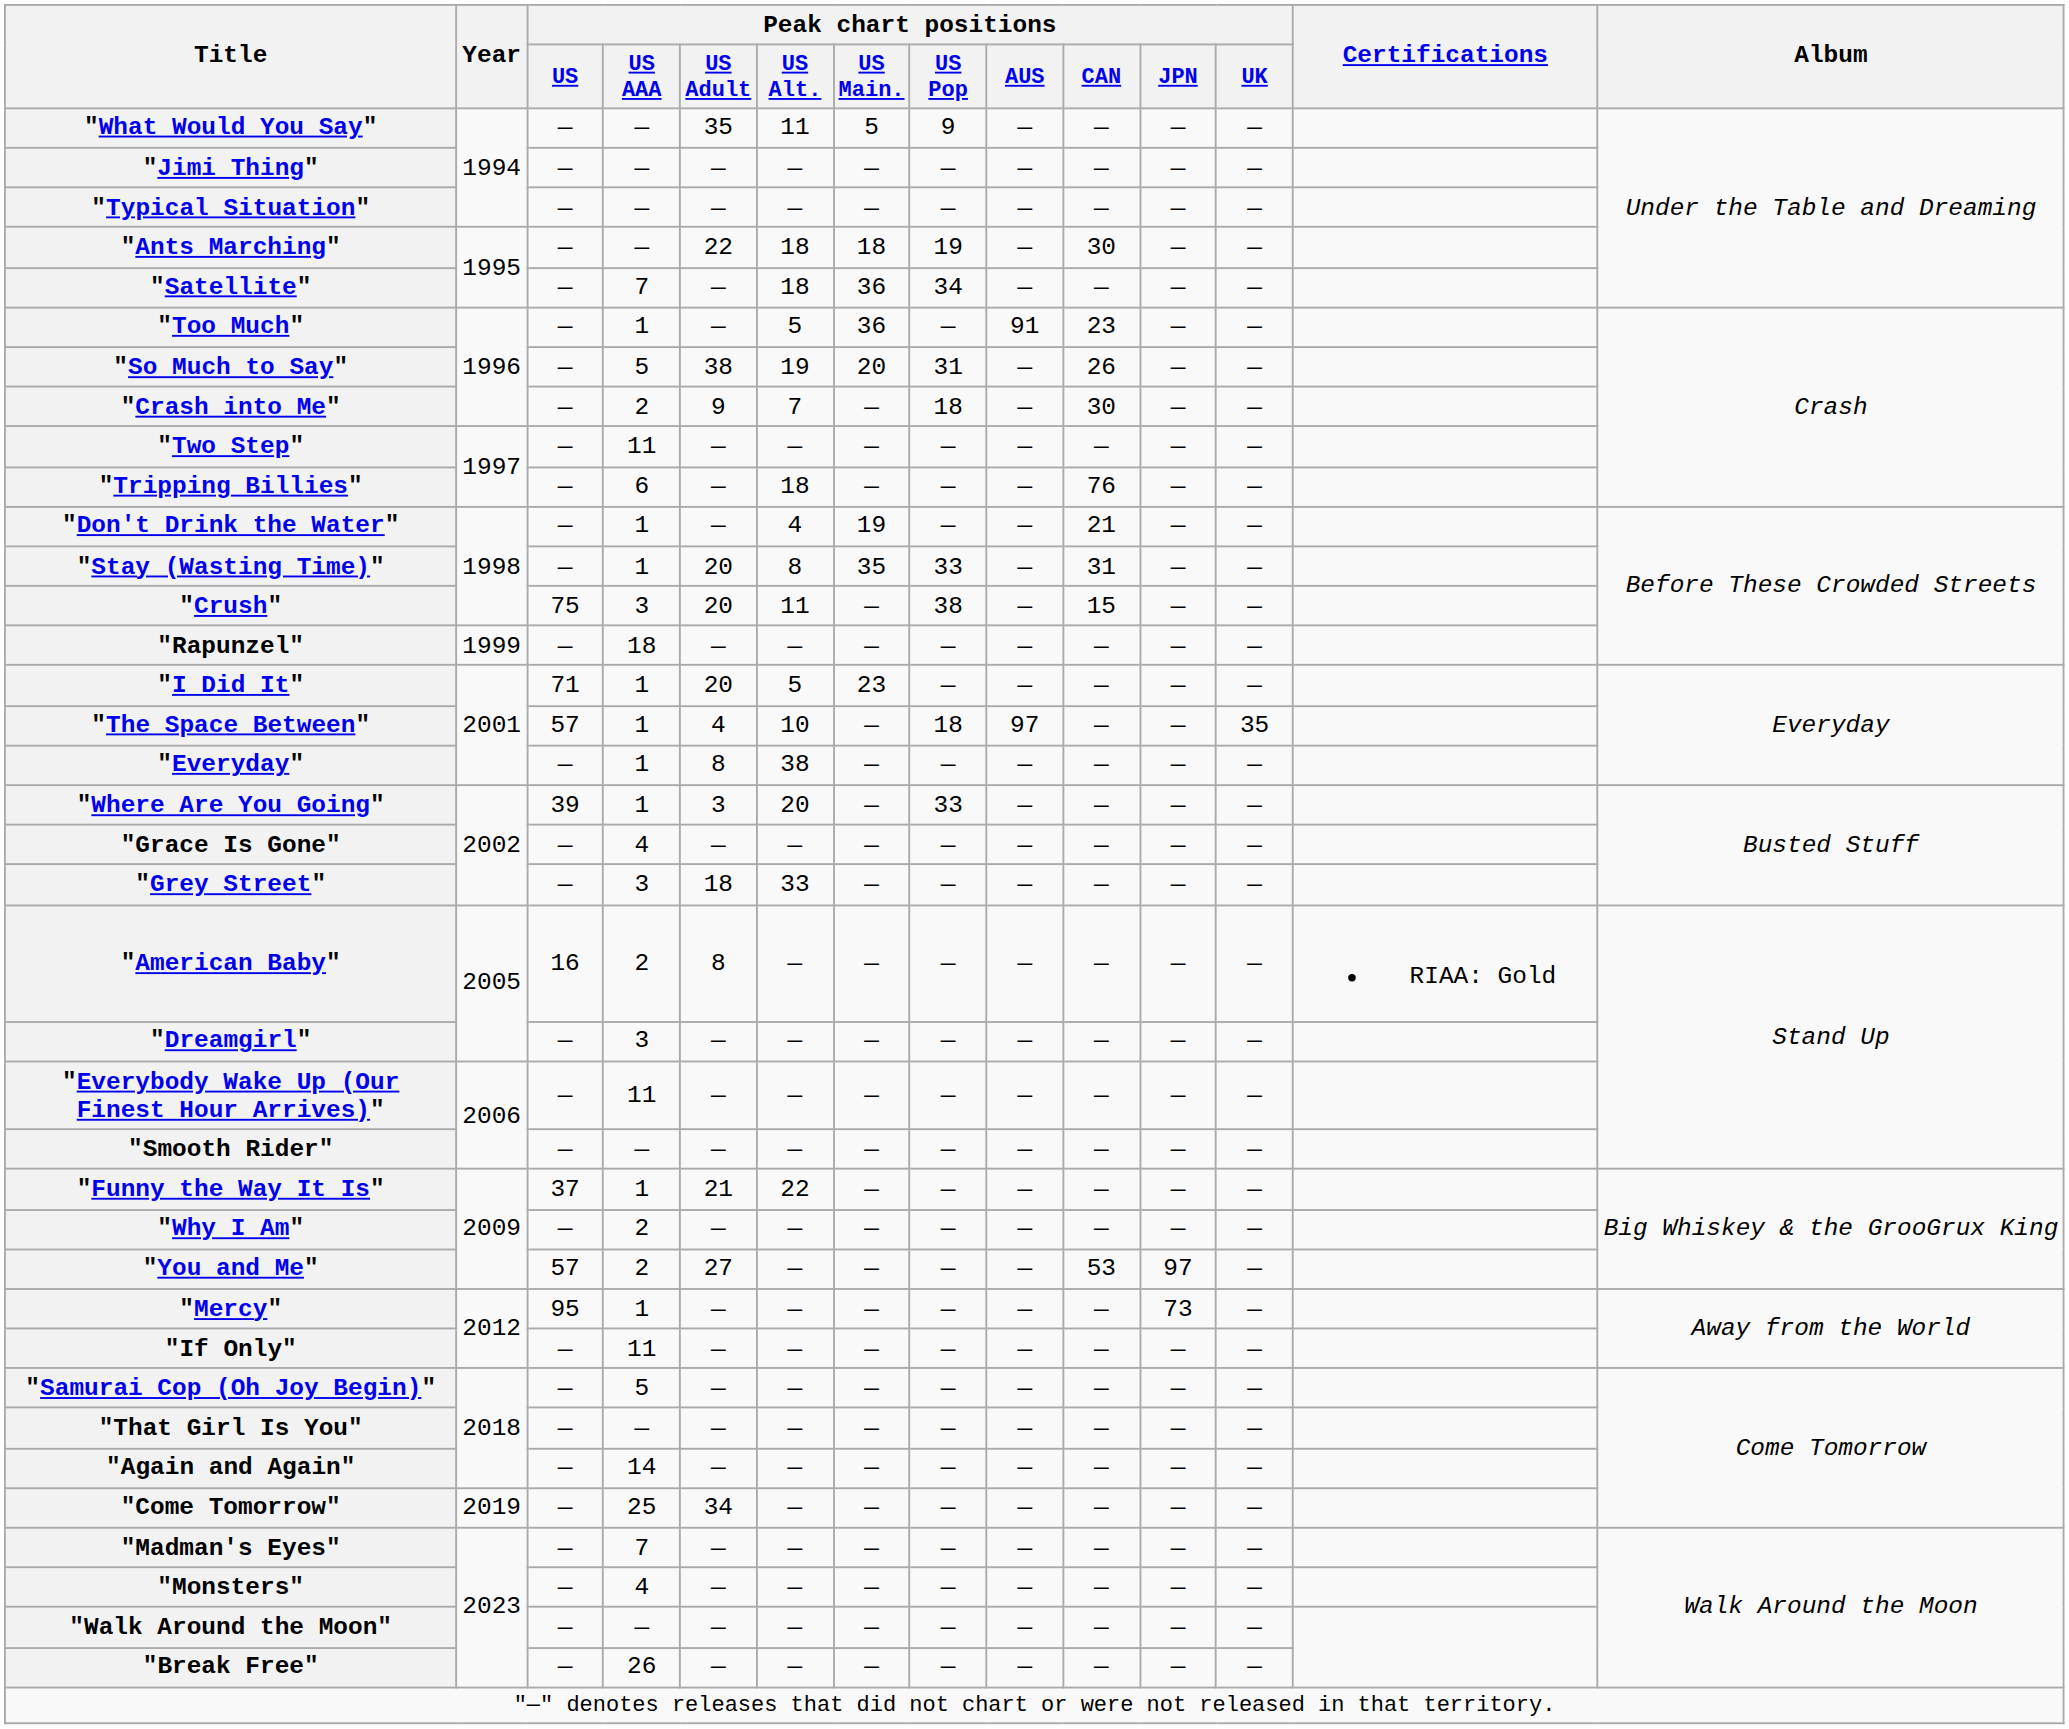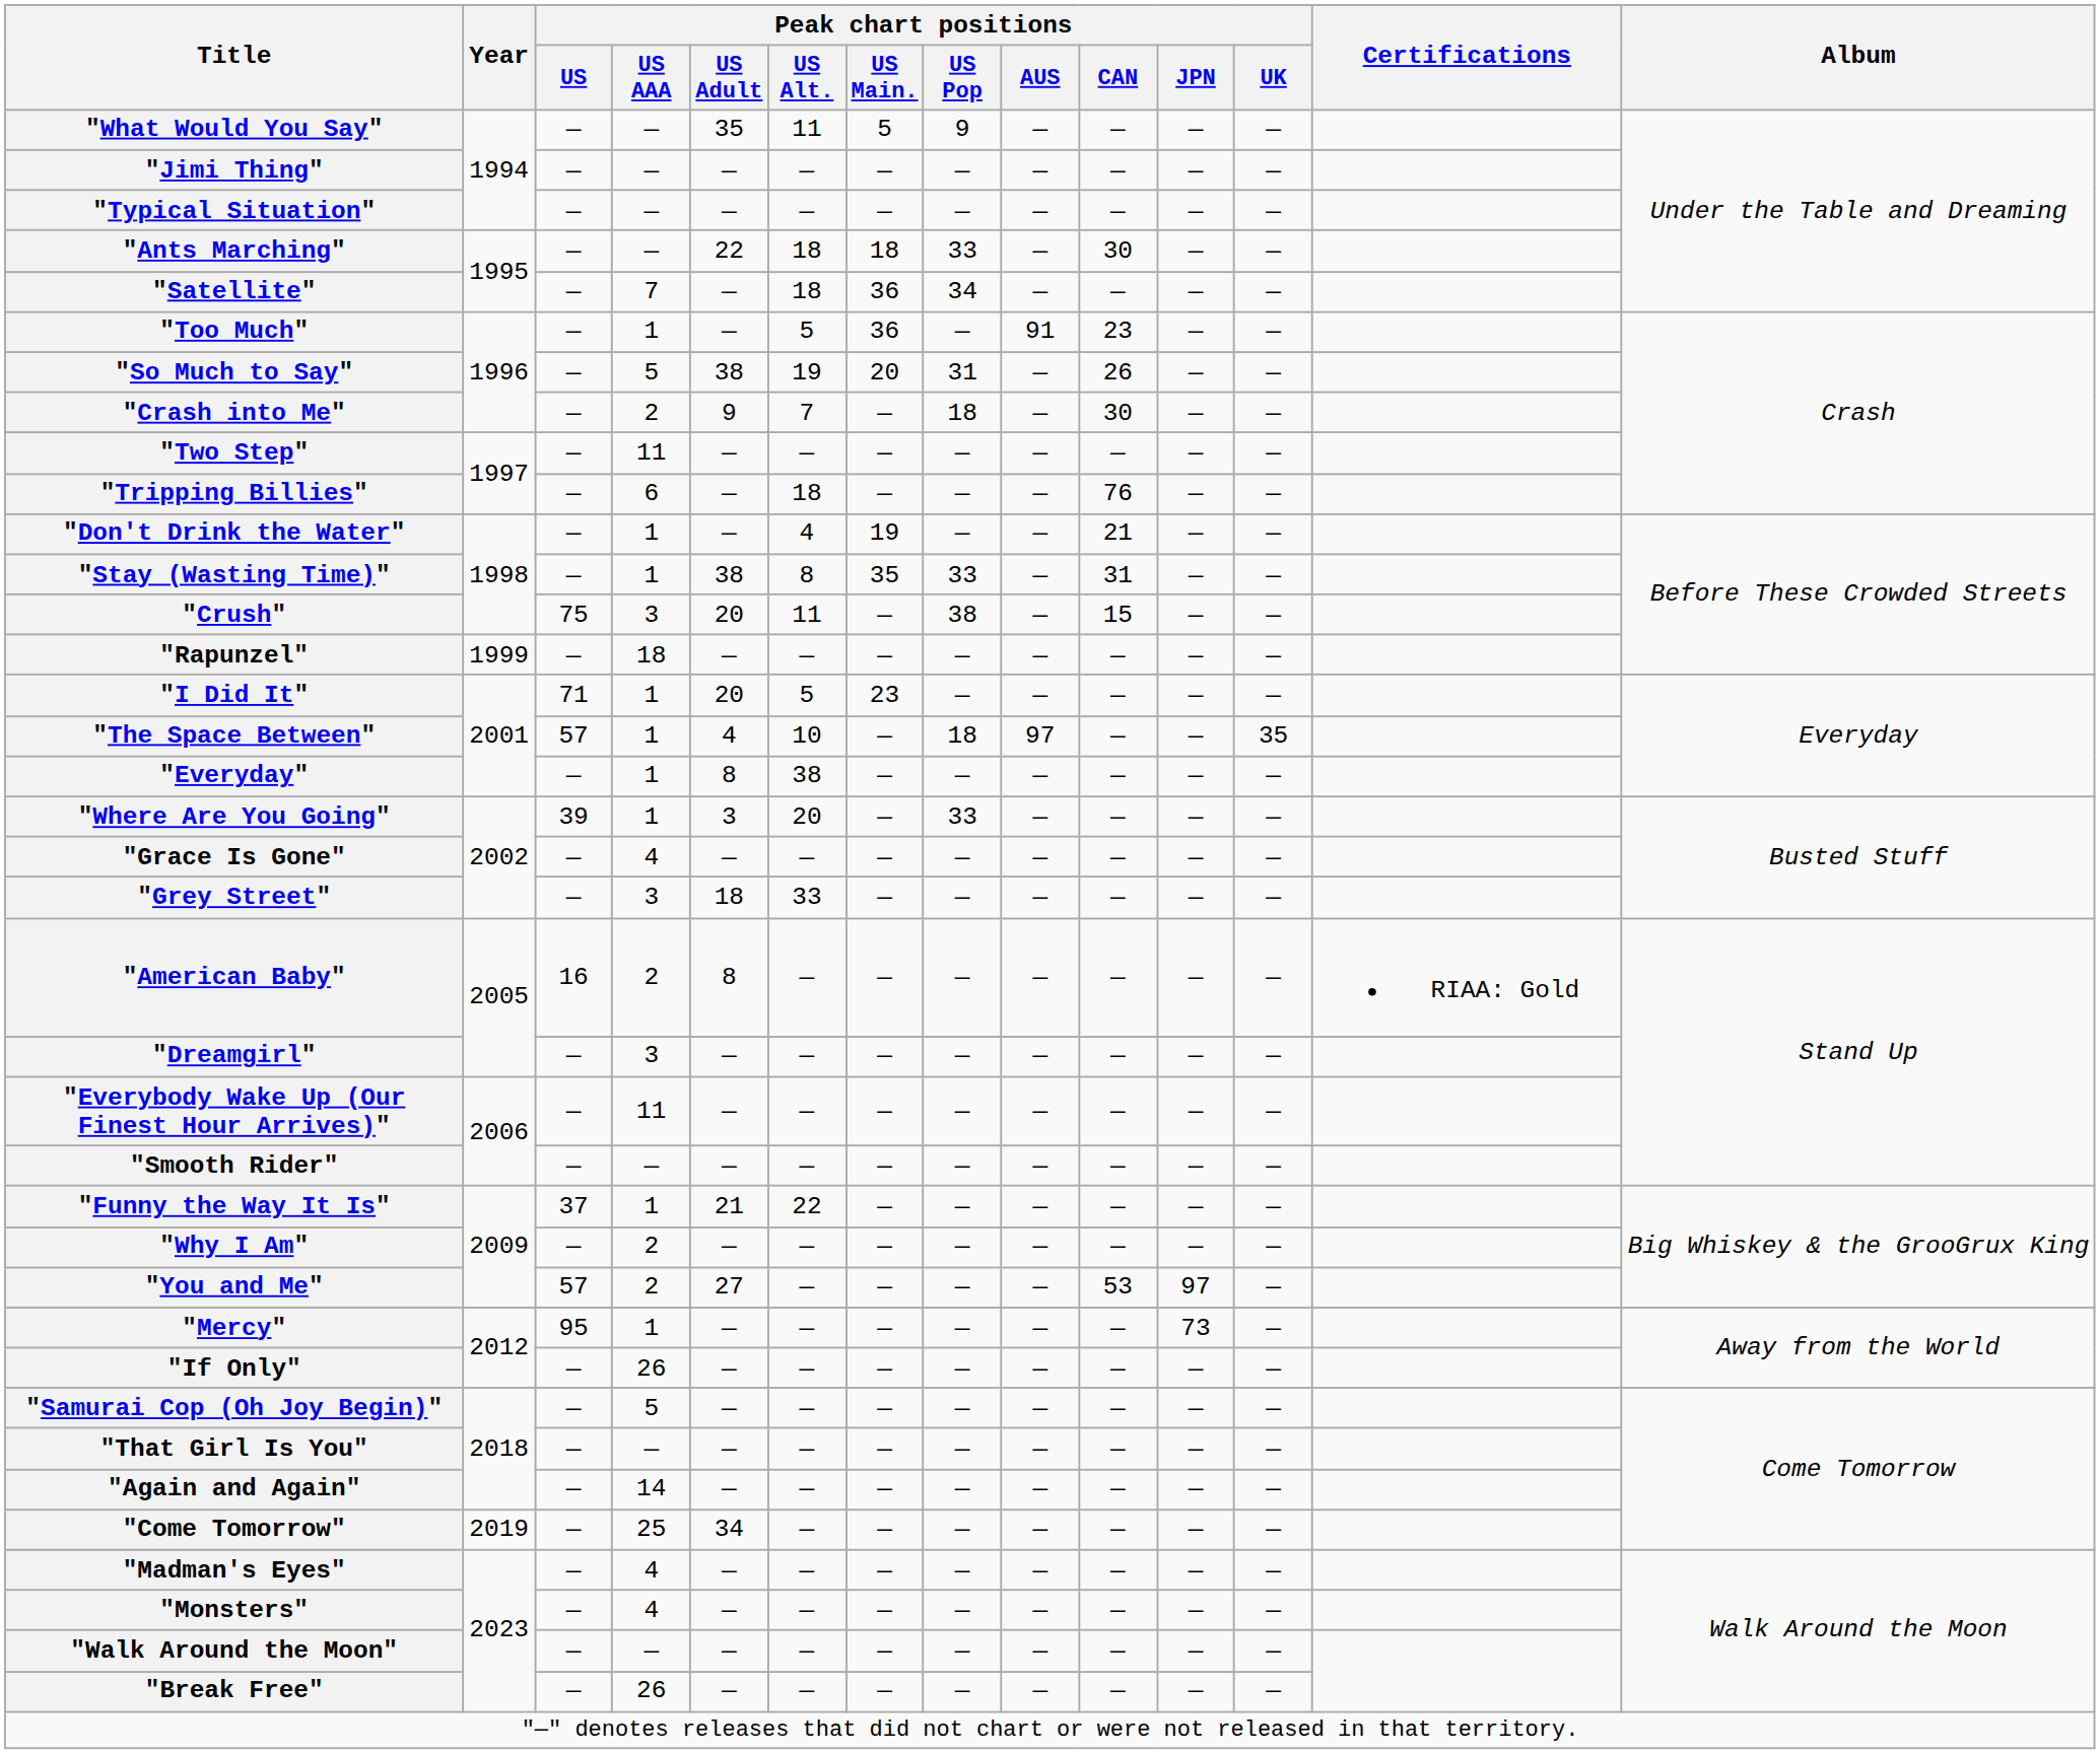"Ants Marching" | Peak chart positions / US Pop: 19 -> 33
"Stay (Wasting Time)" | Peak chart positions / US Adult: 20 -> 38
"If Only" | Peak chart positions / US AAA: 11 -> 26
"Madman's Eyes" | Peak chart positions / US AAA: 7 -> 4
